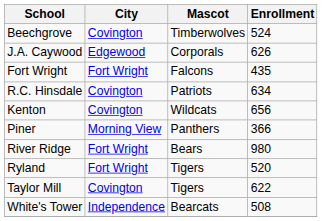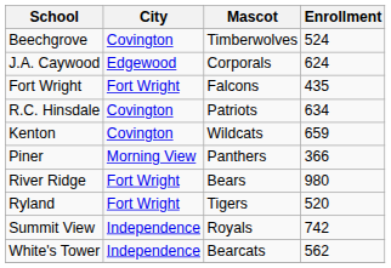J.A. Caywood | Enrollment: 626 -> 624
Kenton | Enrollment: 656 -> 659
+ row: Summit View | Independence | Royals | 742
- row: Taylor Mill | Covington | Tigers | 622
White's Tower | Enrollment: 508 -> 562
